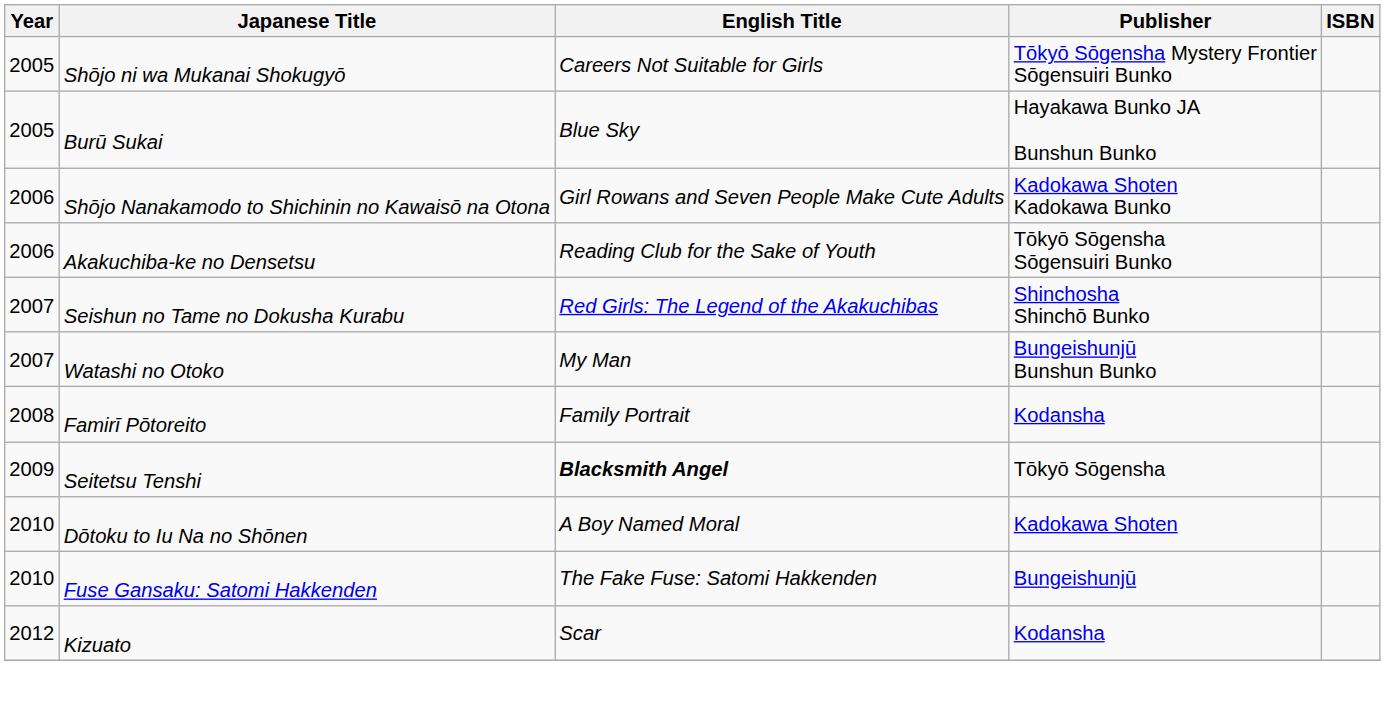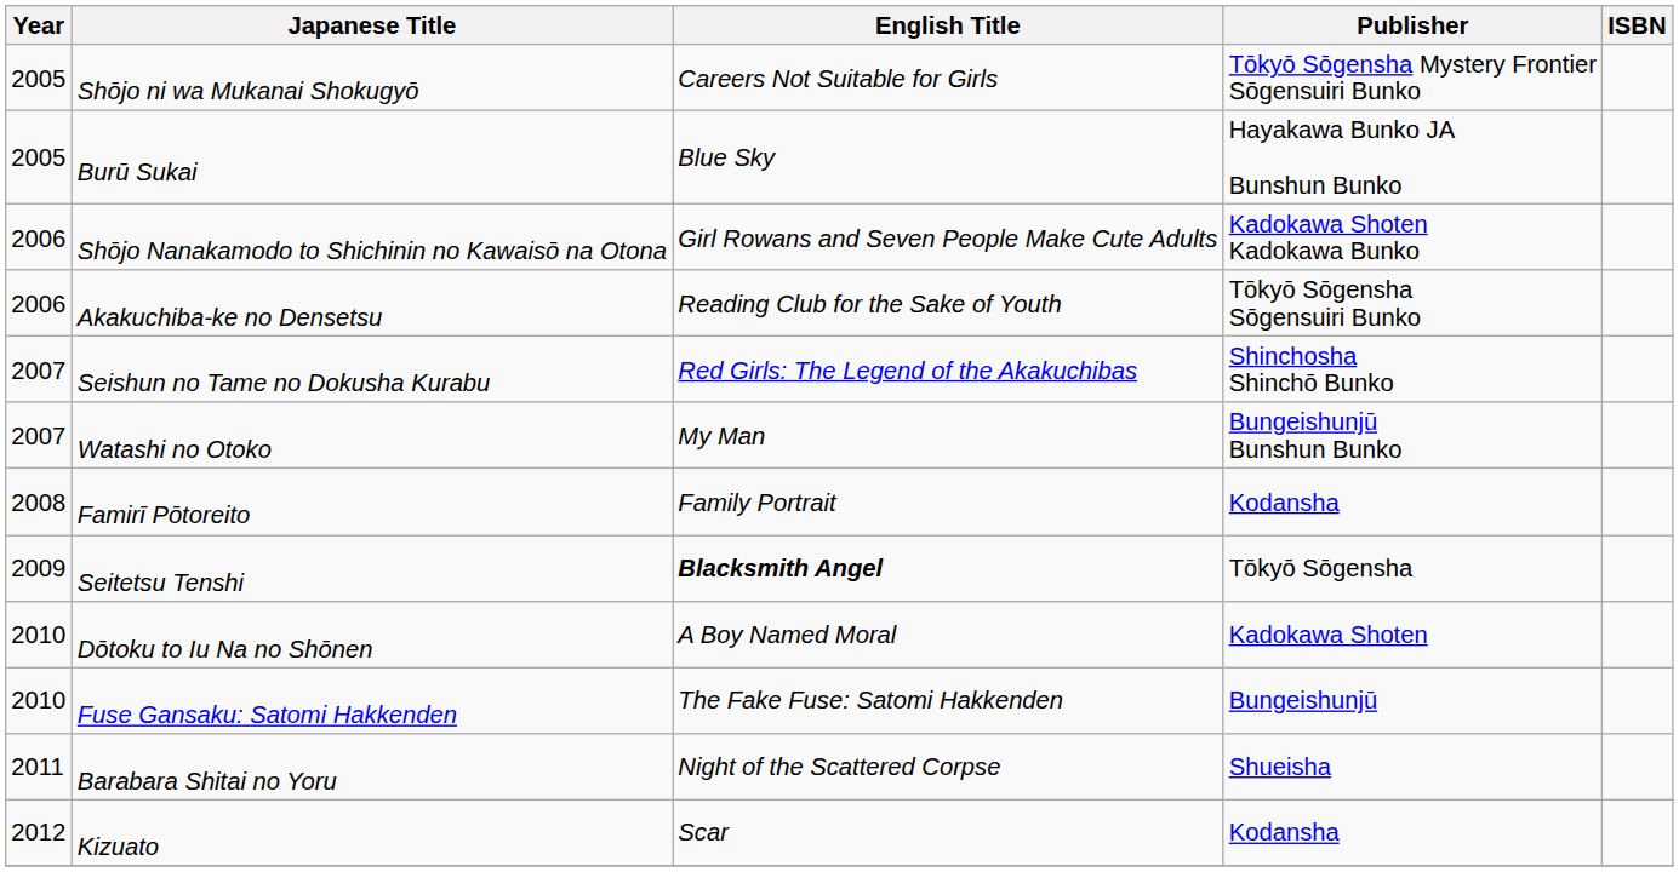+ row: 2011 | Barabara Shitai no Yoru | Night of the Scattered Corpse | Shueisha
